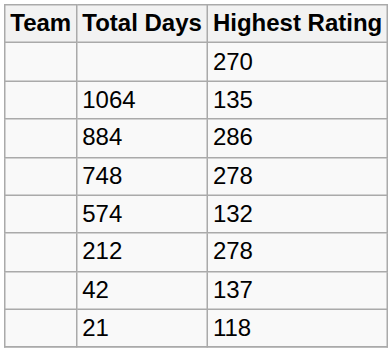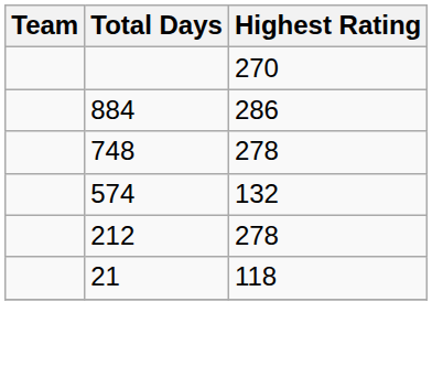- row: 1064 | 135
- row: 42 | 137
